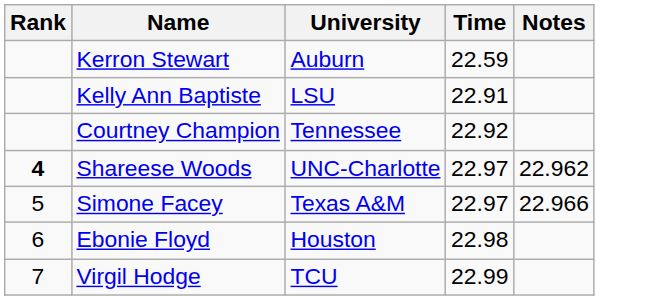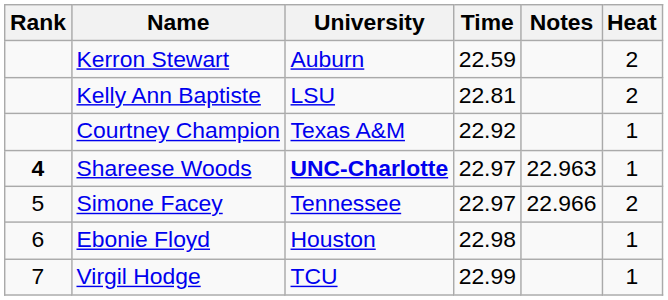+ column: Heat | 2 | 2 | 1 | 1 | 2 | 1 | 1
Kelly Ann Baptiste | Time: 22.91 -> 22.81
Courtney Champion | University: Tennessee -> Texas A&M
Shareese Woods | University: normal -> bold
Shareese Woods | Notes: 22.962 -> 22.963
Simone Facey | University: Texas A&M -> Tennessee
